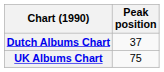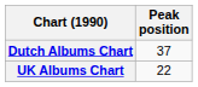UK Albums Chart | Peak position: 75 -> 22
